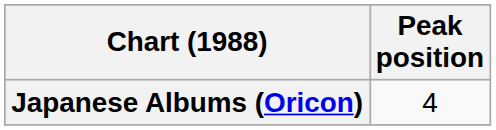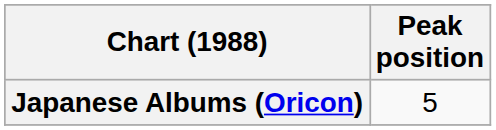Japanese Albums (Oricon) | Peak position: 4 -> 5
